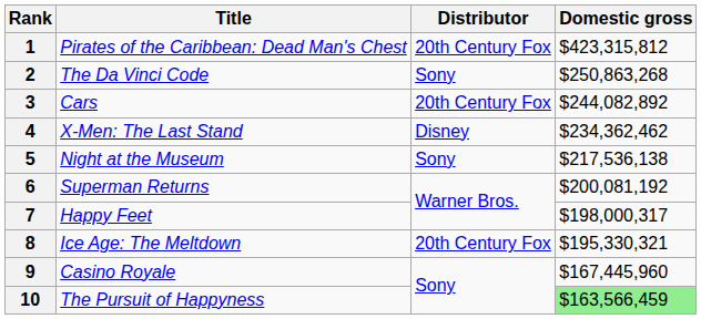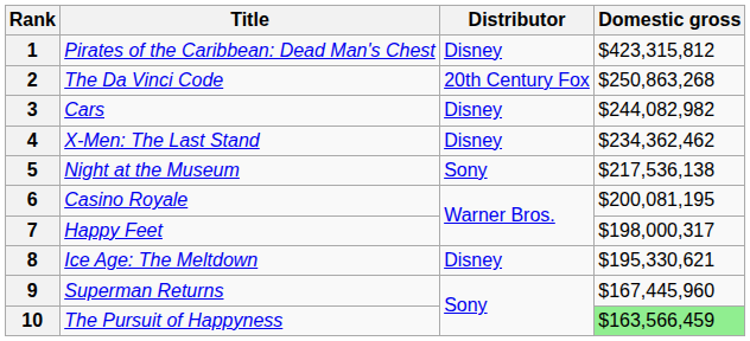1 | Distributor: 20th Century Fox -> Disney
2 | Distributor: Sony -> 20th Century Fox
3 | Distributor: 20th Century Fox -> Disney
3 | Domestic gross: $244,082,892 -> $244,082,982
6 | Title: Superman Returns -> Casino Royale
6 | Domestic gross: $200,081,192 -> $200,081,195
8 | Distributor: 20th Century Fox -> Disney
8 | Domestic gross: $195,330,321 -> $195,330,621
9 | Title: Casino Royale -> Superman Returns
